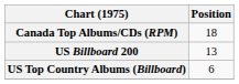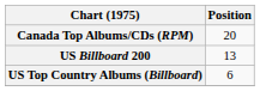Canada Top Albums/CDs (RPM) | Position: 18 -> 20
